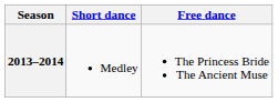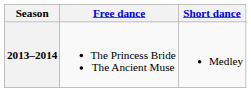columns swapped: Short dance <-> Free dance
